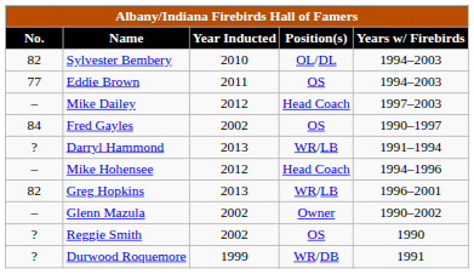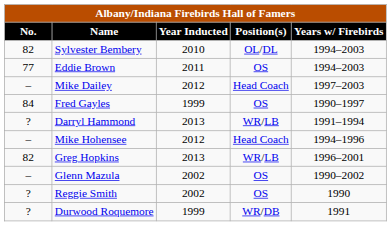Fred Gayles | Year Inducted: 2002 -> 1999
Glenn Mazula | Position(s): Owner -> OS
